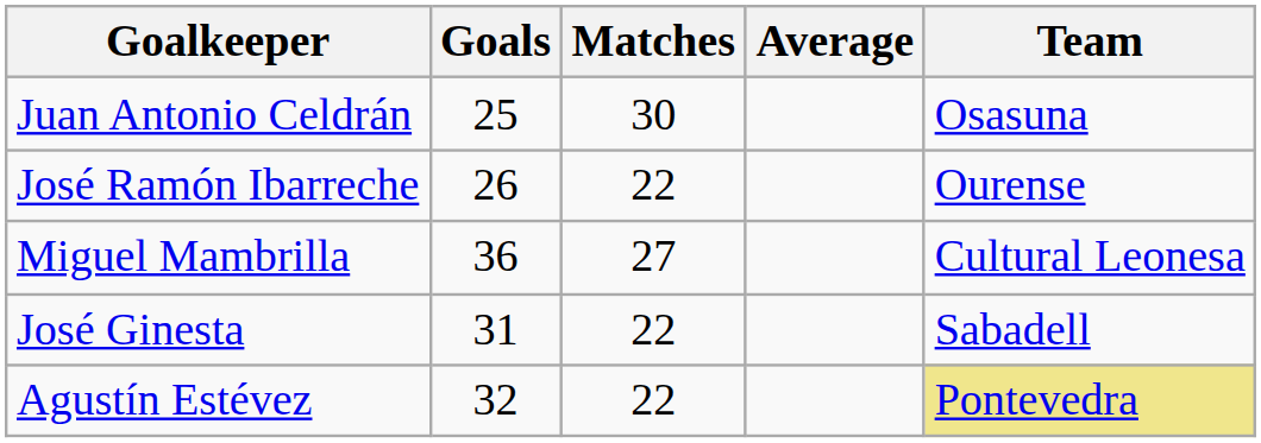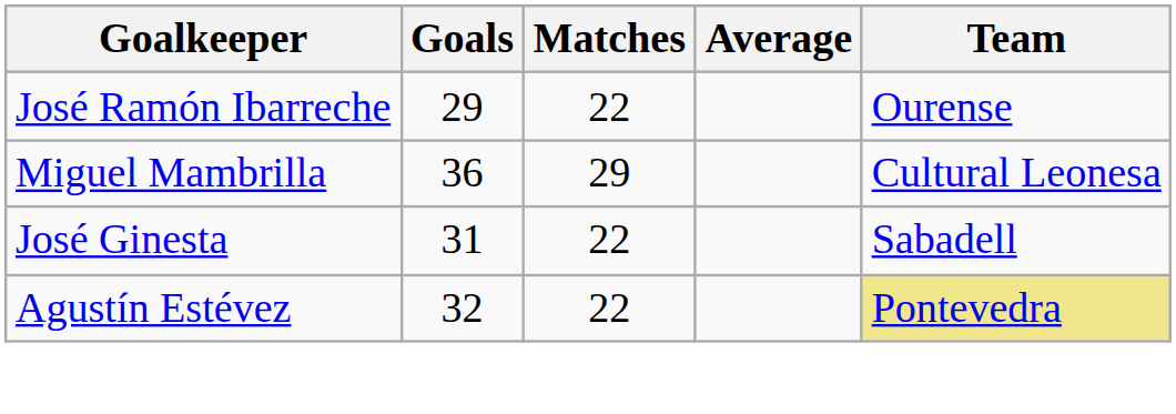- row: Juan Antonio Celdrán | 25 | 30 | Osasuna
José Ramón Ibarreche | Goals: 26 -> 29
Miguel Mambrilla | Matches: 27 -> 29
